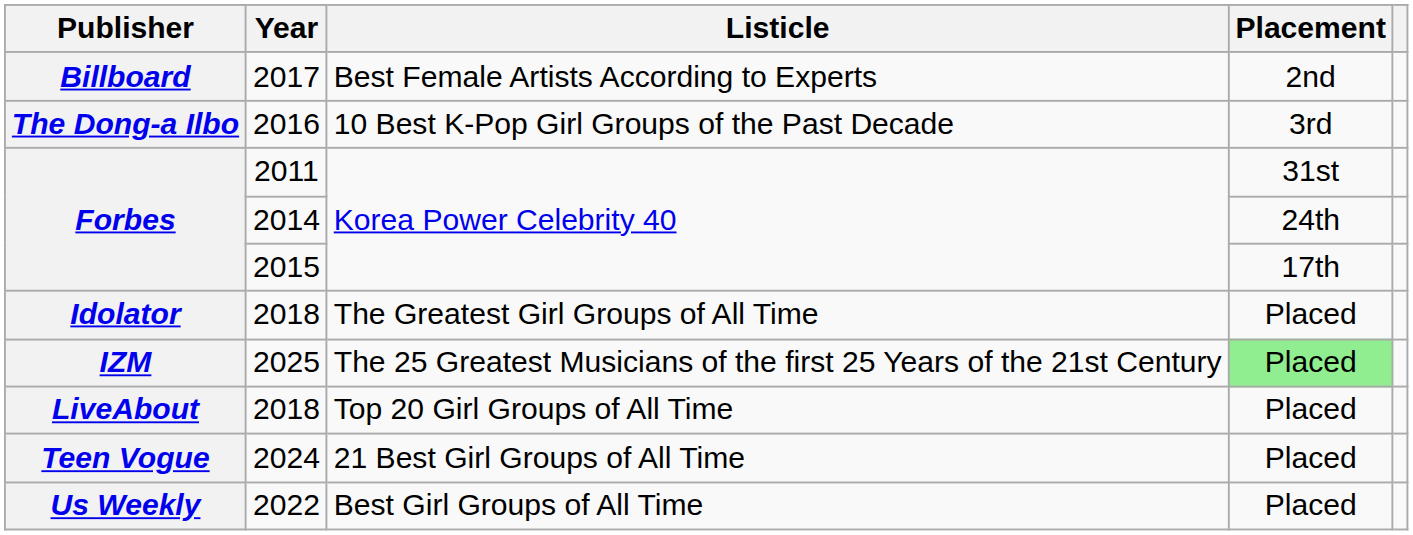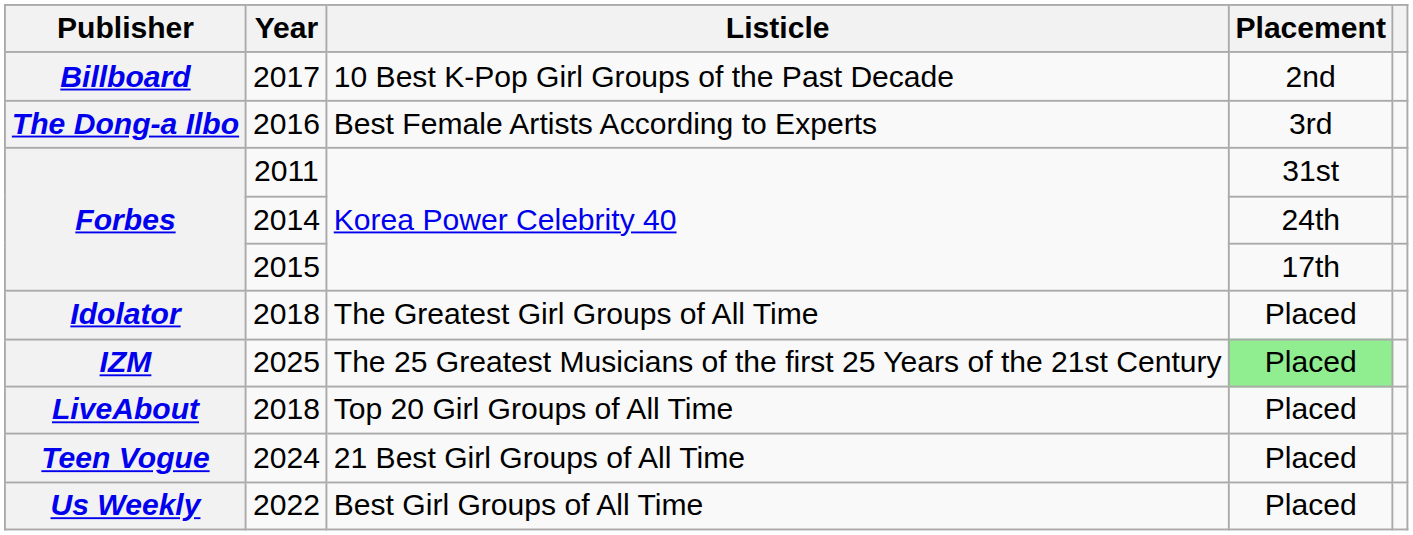2017 | Listicle: Best Female Artists According to Experts -> 10 Best K-Pop Girl Groups of the Past Decade
2016 | Listicle: 10 Best K-Pop Girl Groups of the Past Decade -> Best Female Artists According to Experts
